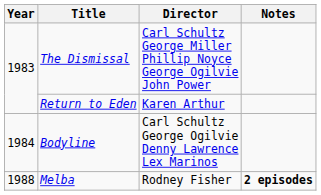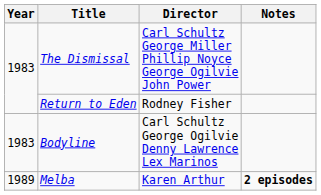Return to Eden | Director: Karen Arthur -> Rodney Fisher
Bodyline | Year: 1984 -> 1983
Melba | Year: 1988 -> 1989
Melba | Director: Rodney Fisher -> Karen Arthur
